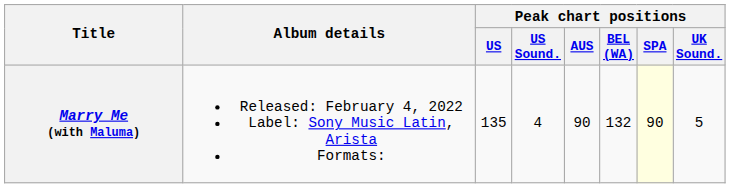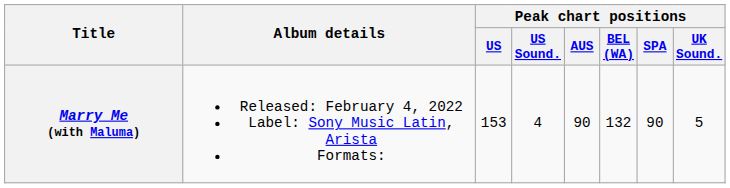Marry Me (with Maluma) | Peak chart positions / US: 135 -> 153
Marry Me (with Maluma) | Peak chart positions / SPA: lightyellow background -> no background
